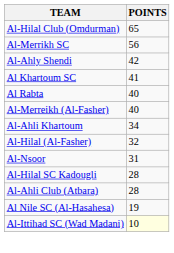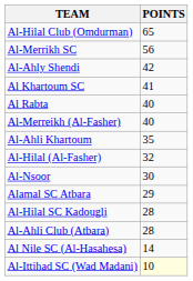Al-Ahli Khartoum | POINTS: 34 -> 35
Al-Nsoor | POINTS: 31 -> 30
+ row: Alamal SC Atbara | 29
Al Nile SC (Al-Hasahesa) | POINTS: 19 -> 14
